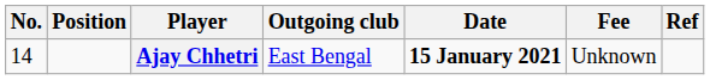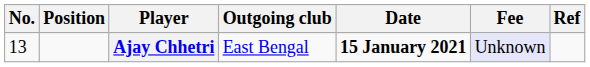Ajay Chhetri | No.: 14 -> 13
Ajay Chhetri | Fee: no background -> lavender background
